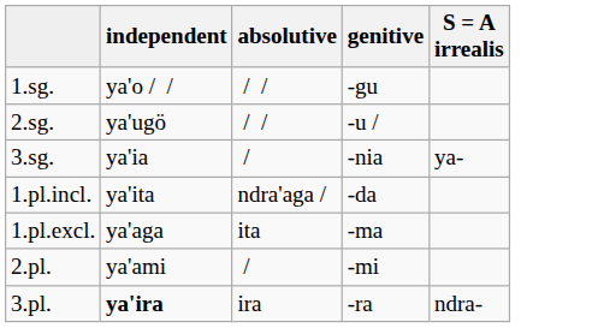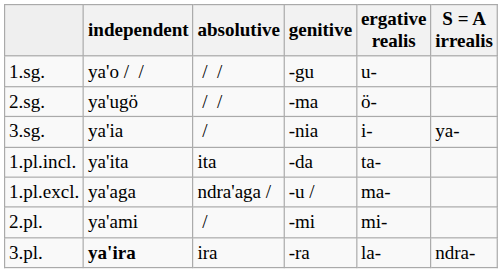+ column: ergative realis | u- | ö- | i- | ta- | ma- | mi- | la-
2.sg. | genitive: -u / -> -ma
1.pl.incl. | absolutive: ndra'aga / -> ita
1.pl.excl. | absolutive: ita -> ndra'aga /
1.pl.excl. | genitive: -ma -> -u /
